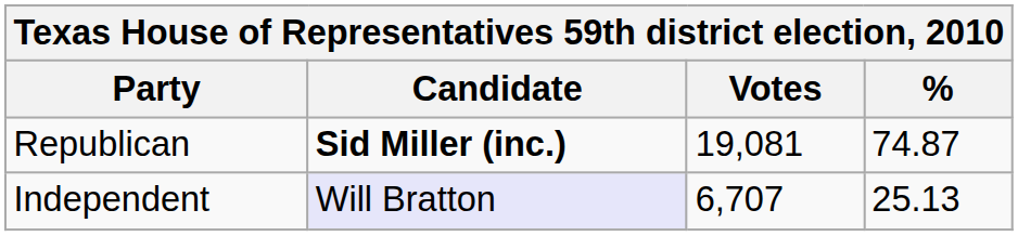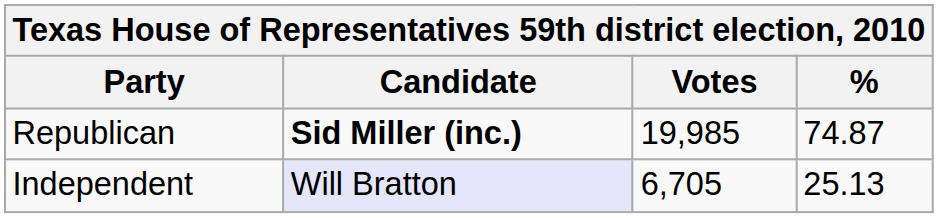Republican | Votes: 19,081 -> 19,985
Independent | Votes: 6,707 -> 6,705
